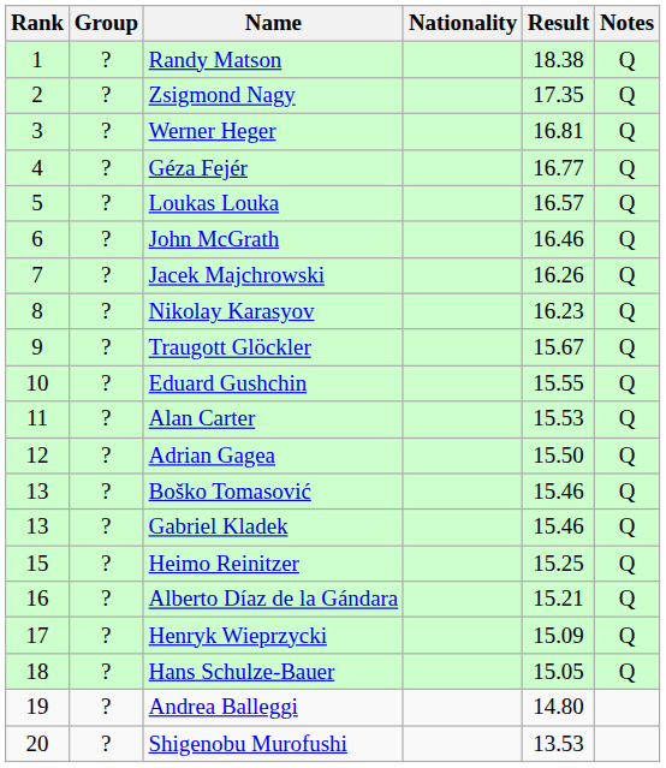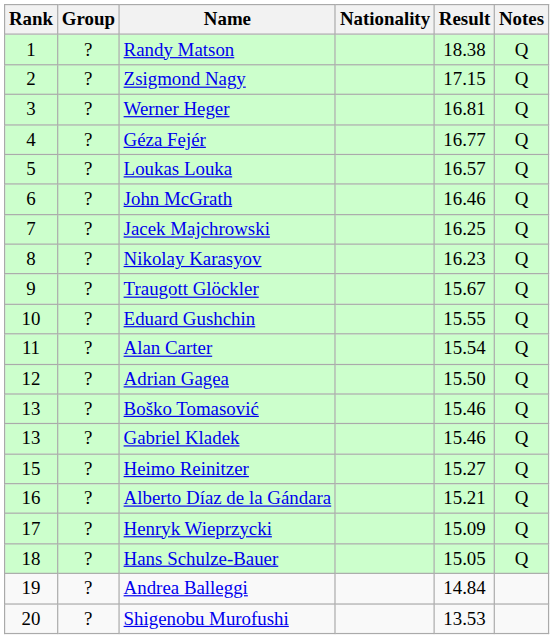Zsigmond Nagy | Result: 17.35 -> 17.15
Jacek Majchrowski | Result: 16.26 -> 16.25
Alan Carter | Result: 15.53 -> 15.54
Heimo Reinitzer | Result: 15.25 -> 15.27
Andrea Balleggi | Result: 14.80 -> 14.84
